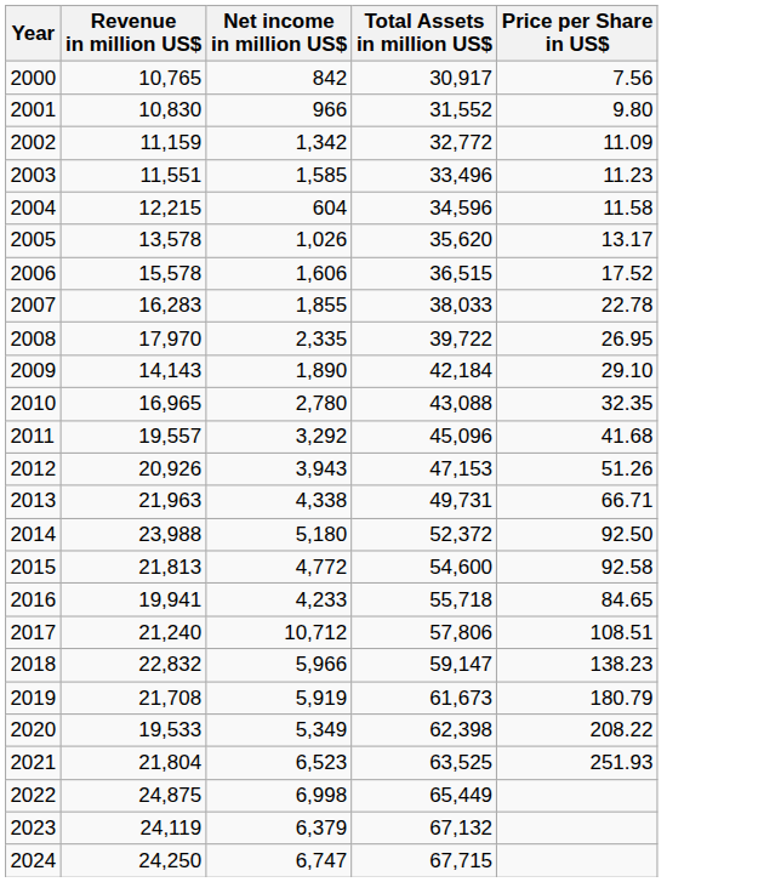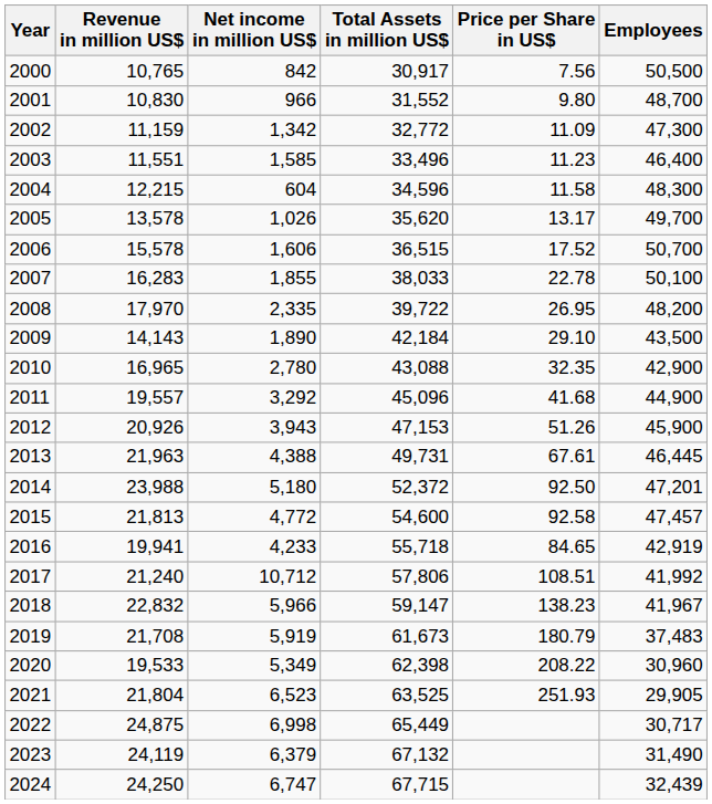+ column: Employees | 50,500 | 48,700 | 47,300 | 46,400 | 48,300 | 49,700 | 50,700 | 50,100 | 48,200 | 43,500 | 42,900 | 44,900 | 45,900 | 46,445 | 47,201 | 47,457 | 42,919 | 41,992 | 41,967 | 37,483 | 30,960 | 29,905 | 30,717 | 31,490 | 32,439
2013 | Net income in million US$: 4,338 -> 4,388
2013 | Price per Share in US$: 66.71 -> 67.61
